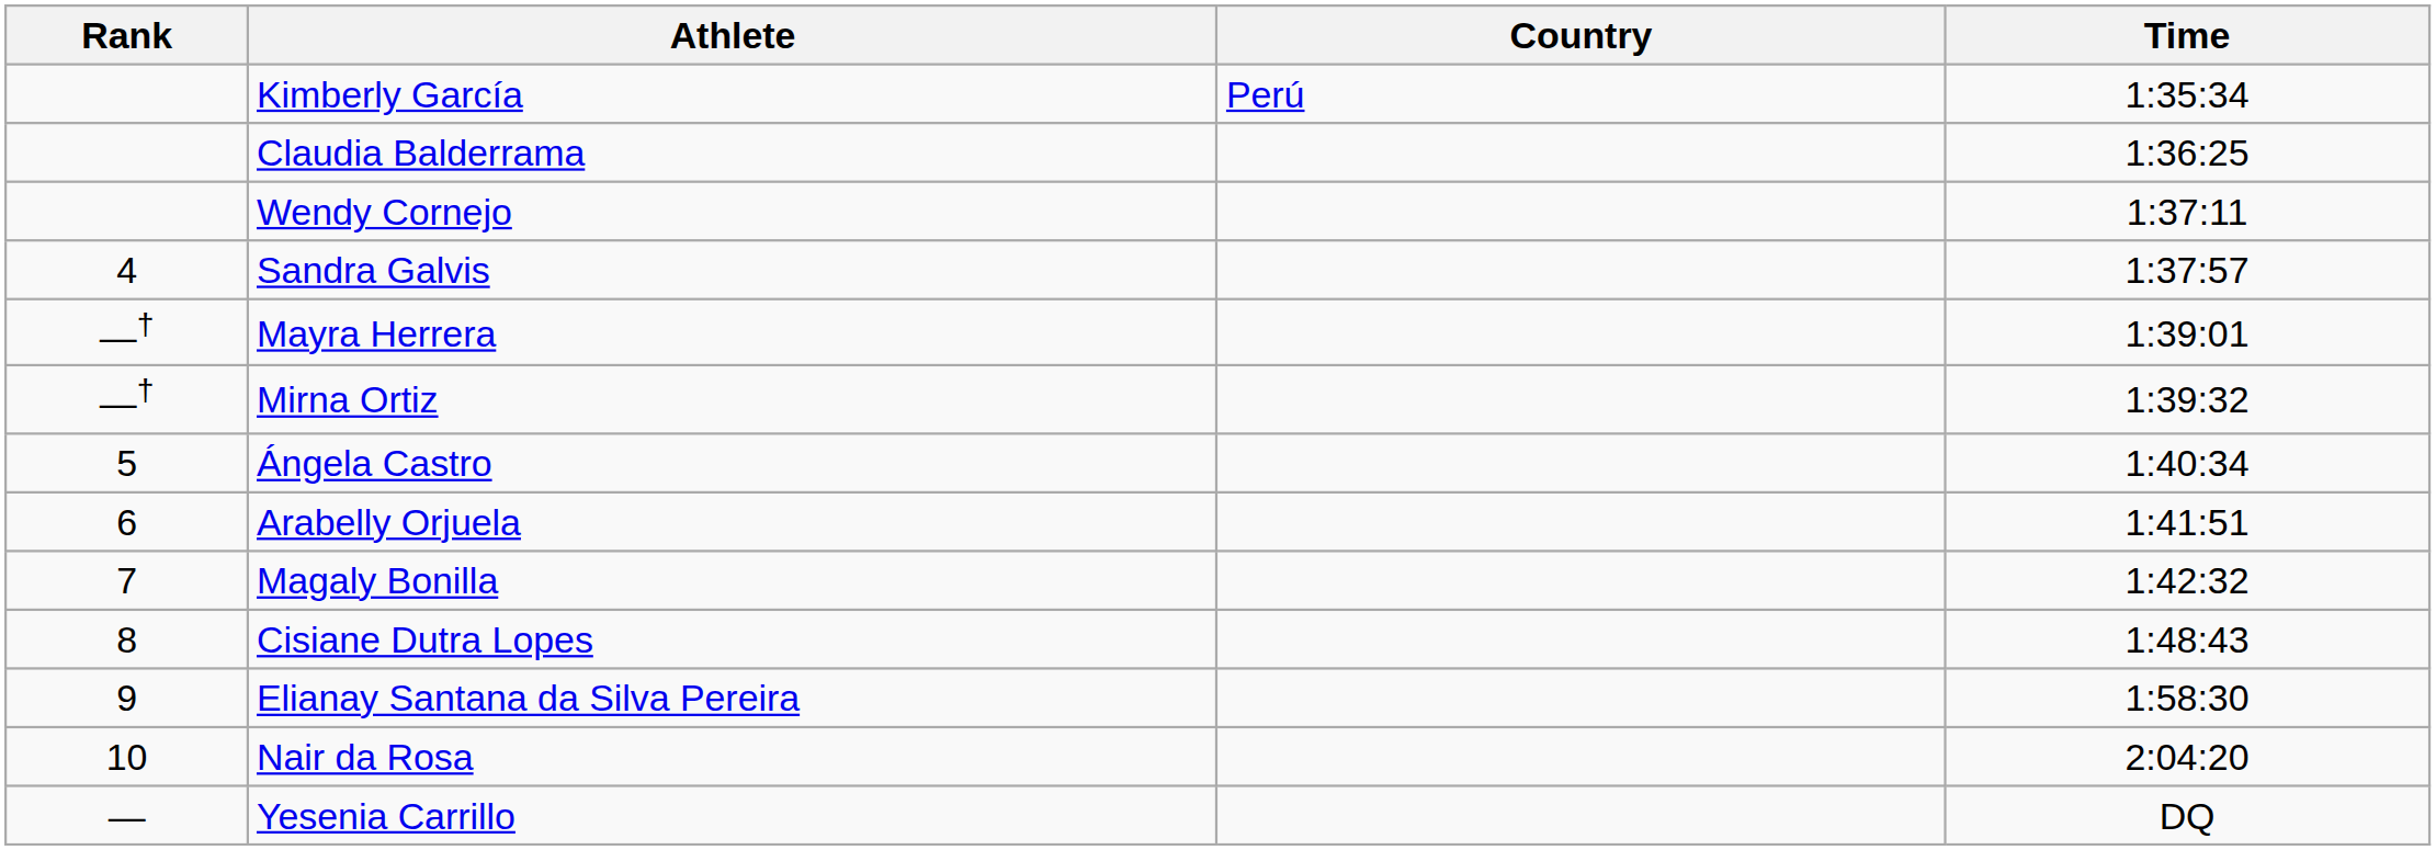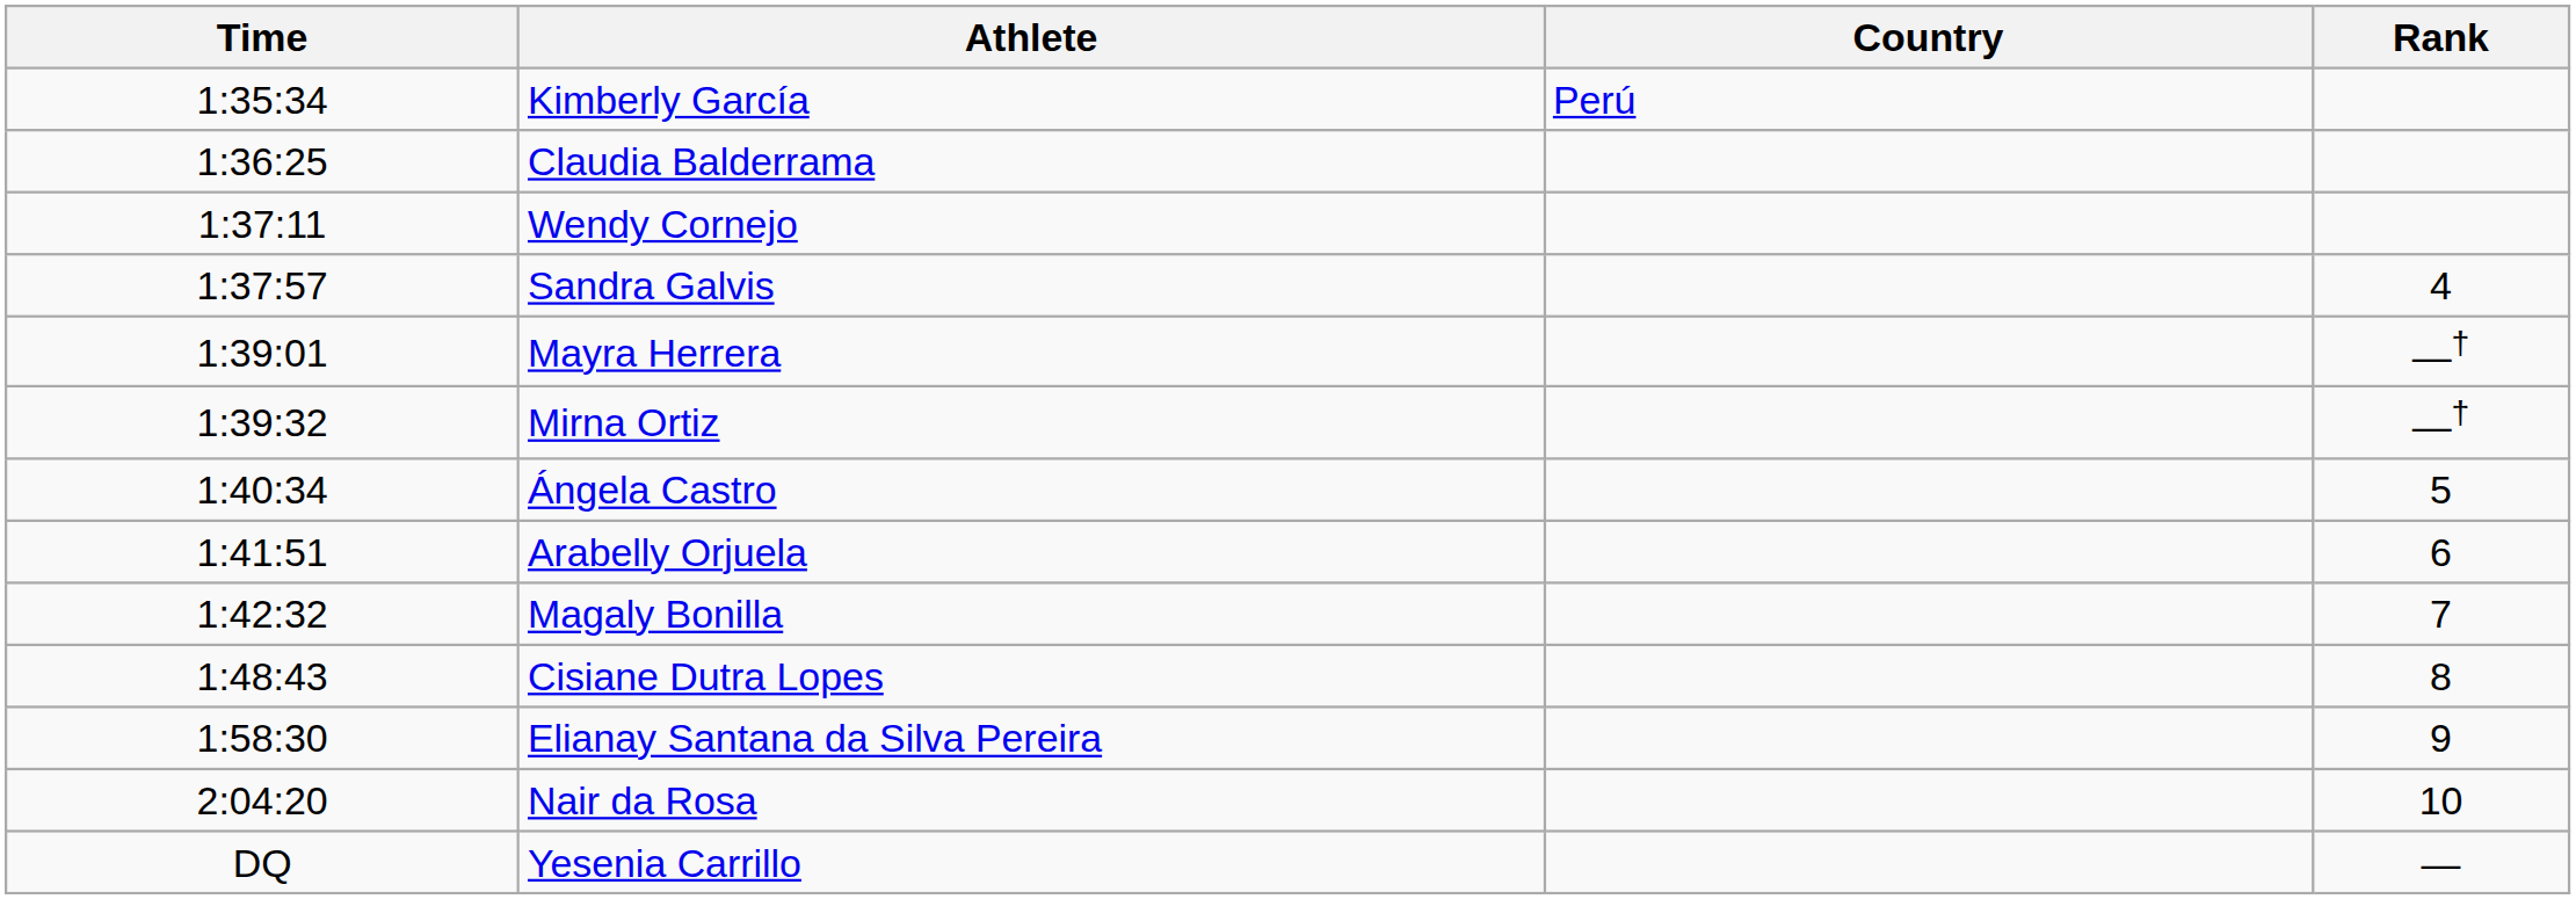columns swapped: Rank <-> Time
